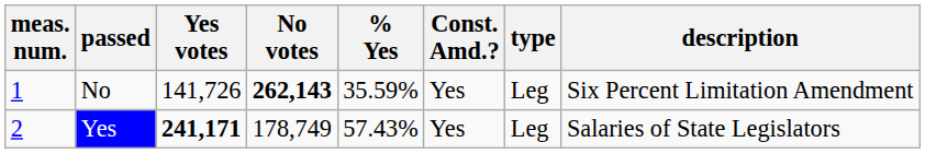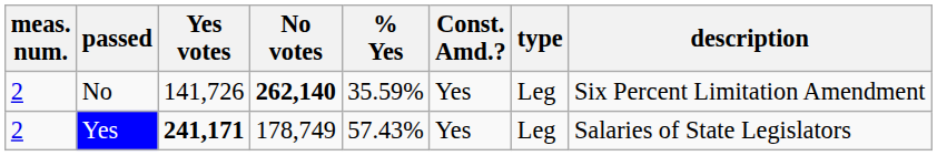No | meas. num.: 1 -> 2
No | No votes: 262,143 -> 262,140
